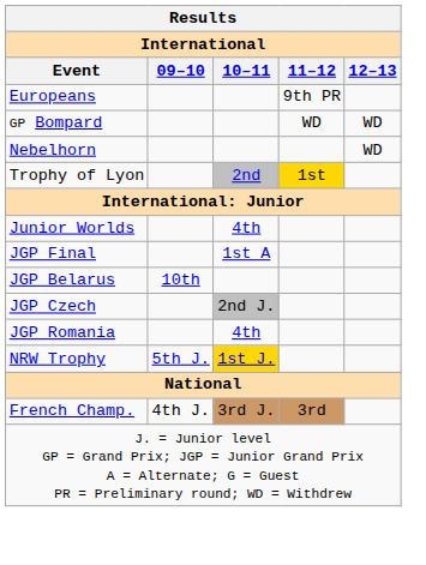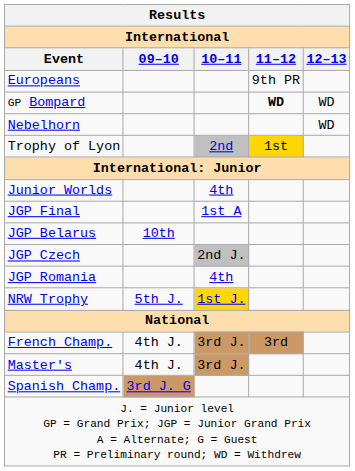GP Bompard | 11–12: normal -> bold
+ row: Master's | 4th J. | 3rd J.
+ row: Spanish Champ. | 3rd J. G
